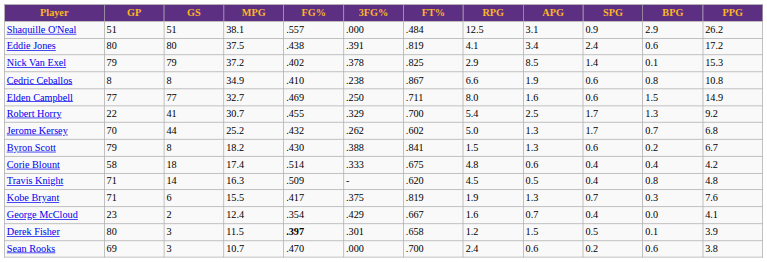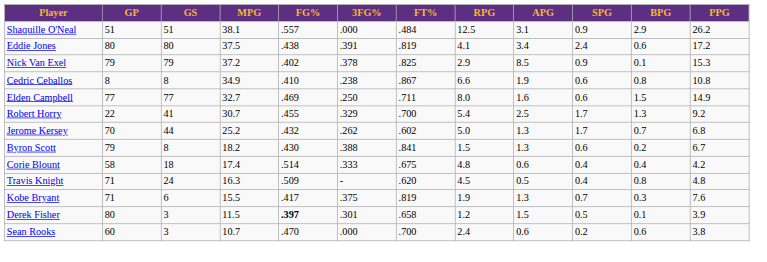Nick Van Exel | SPG: 1.4 -> 0.9
Travis Knight | GS: 14 -> 24
- row: George McCloud | 23 | 2 | 12.4 | .354 | .429 | .667 | 1.6 | 0.7 | 0.4 | 0.0 | 4.1
Sean Rooks | GP: 69 -> 60
